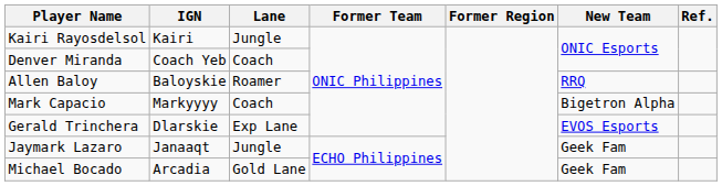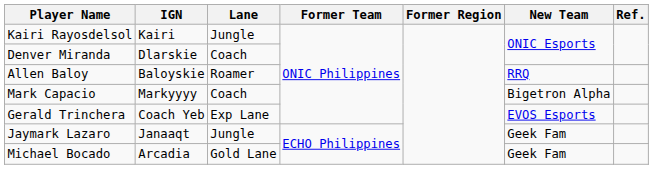Denver Miranda | IGN: Coach Yeb -> Dlarskie
Gerald Trinchera | IGN: Dlarskie -> Coach Yeb
